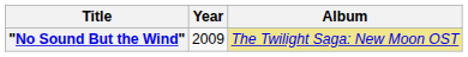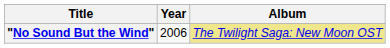"No Sound But the Wind" | Year: 2009 -> 2006
